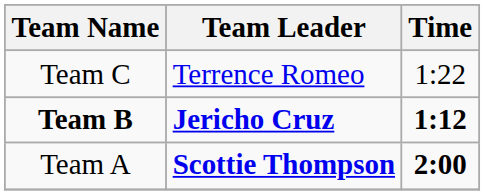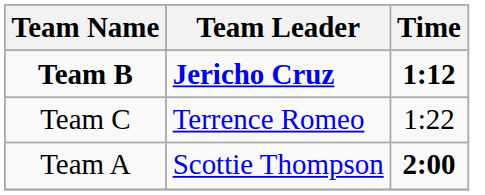rows swapped: Team B <-> Team C
Team A | Team Leader: bold -> normal
